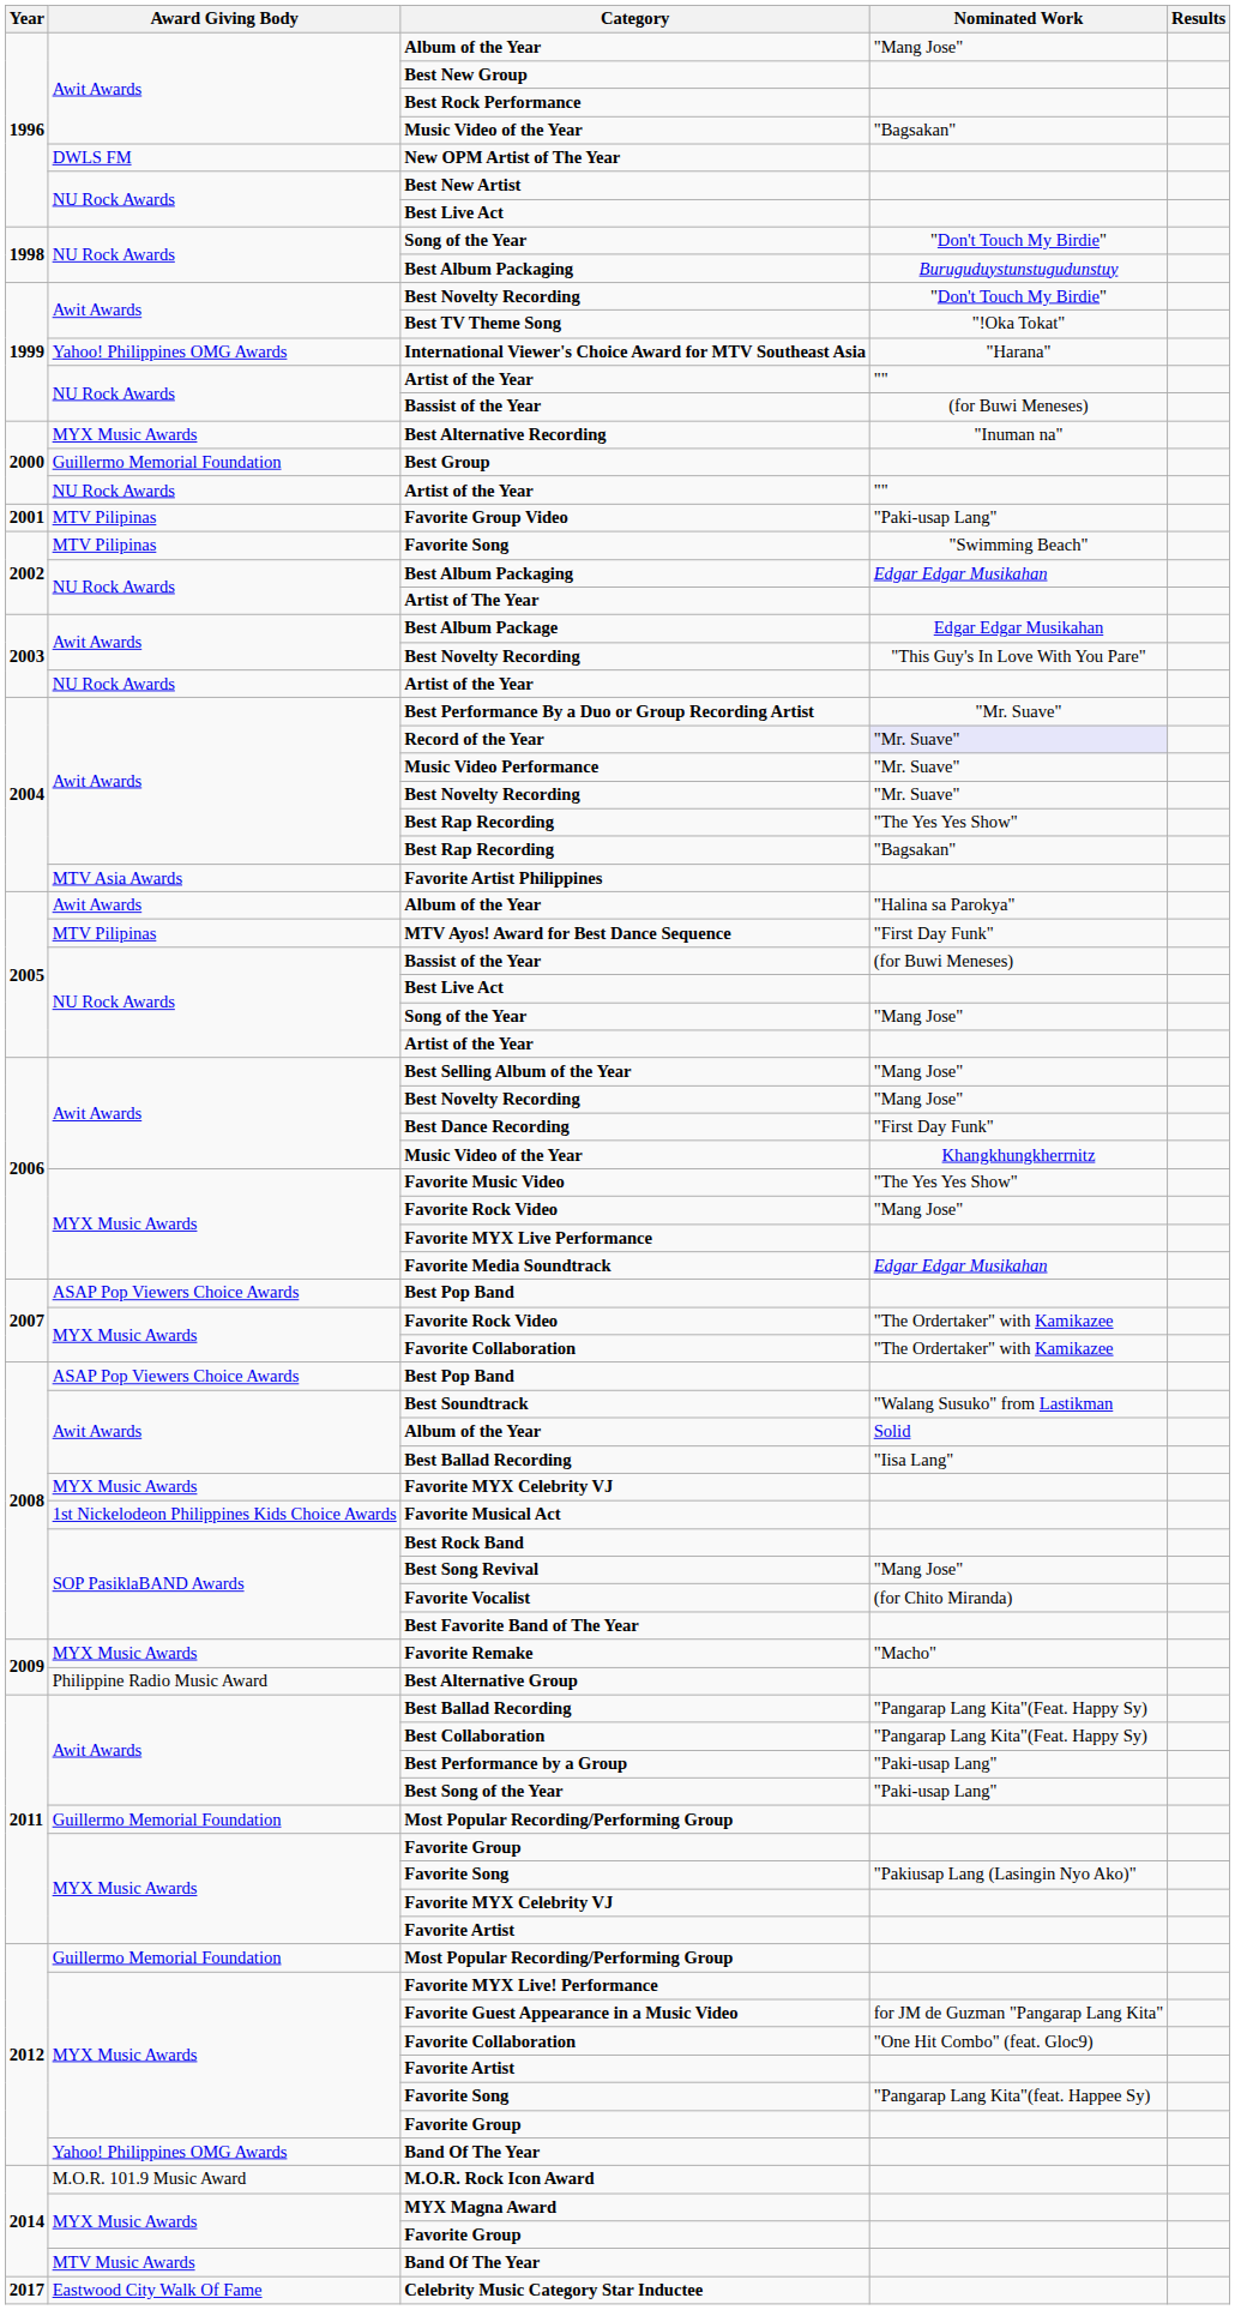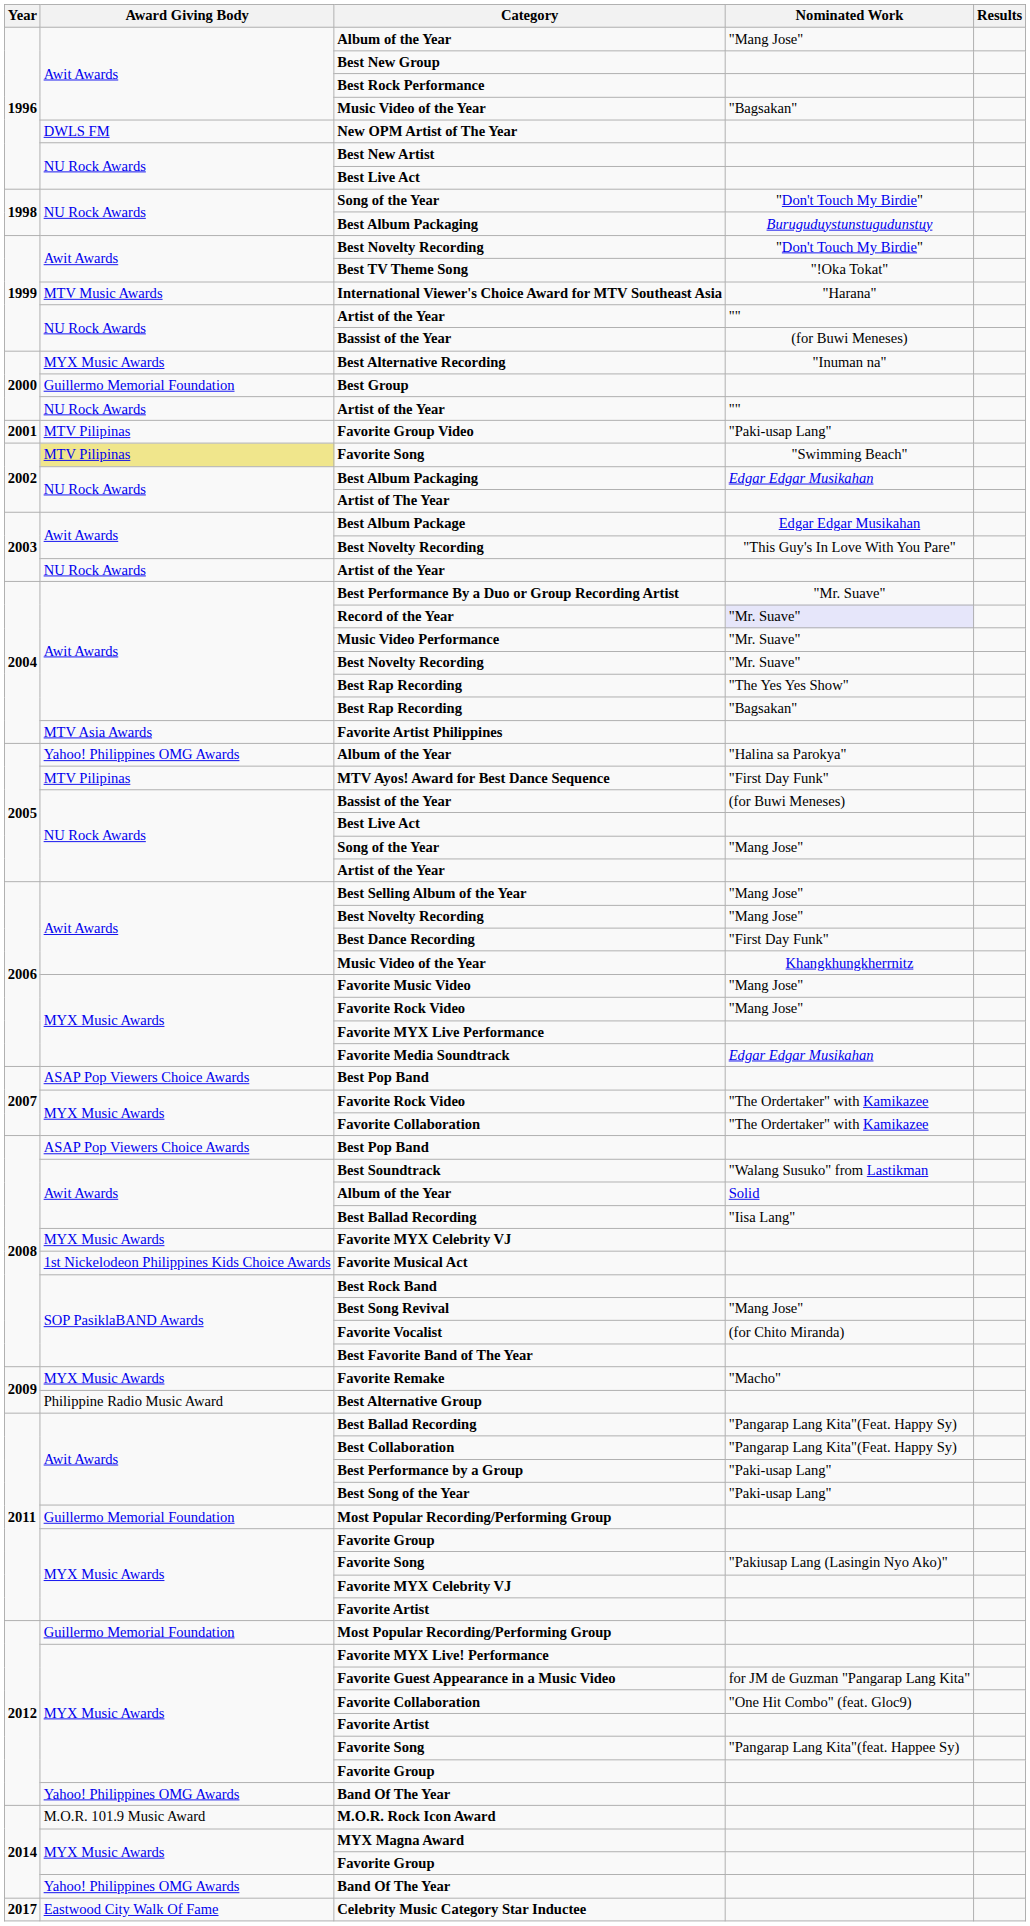International Viewer's Choice Award for MTV Southeast Asia | Award Giving Body: Yahoo! Philippines OMG Awards -> MTV Music Awards
2002 / Favorite Song | Award Giving Body: no background -> khaki background
2005 / Album of the Year | Award Giving Body: Awit Awards -> Yahoo! Philippines OMG Awards
Favorite Music Video | Nominated Work: "The Yes Yes Show" -> "Mang Jose"
2014 / Band Of The Year | Award Giving Body: MTV Music Awards -> Yahoo! Philippines OMG Awards
